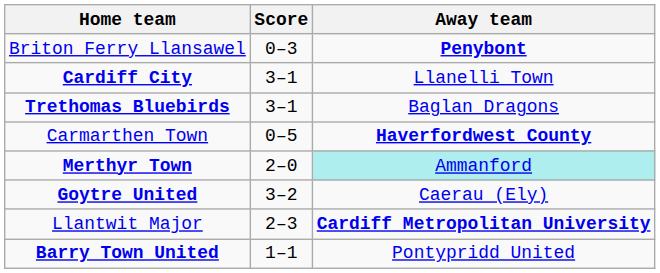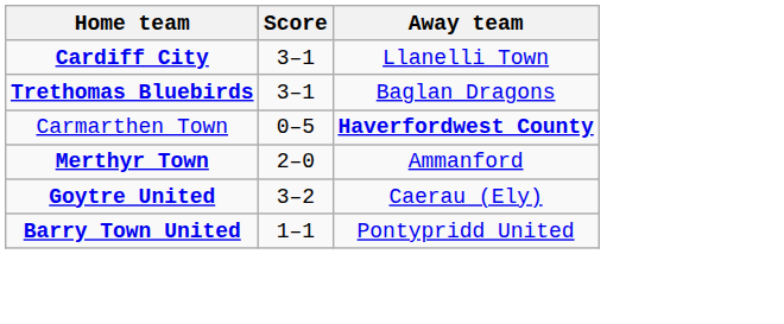- row: Briton Ferry Llansawel | 0–3 | Penybont
Merthyr Town | Away team: paleturquoise background -> no background
- row: Llantwit Major | 2–3 | Cardiff Metropolitan University
